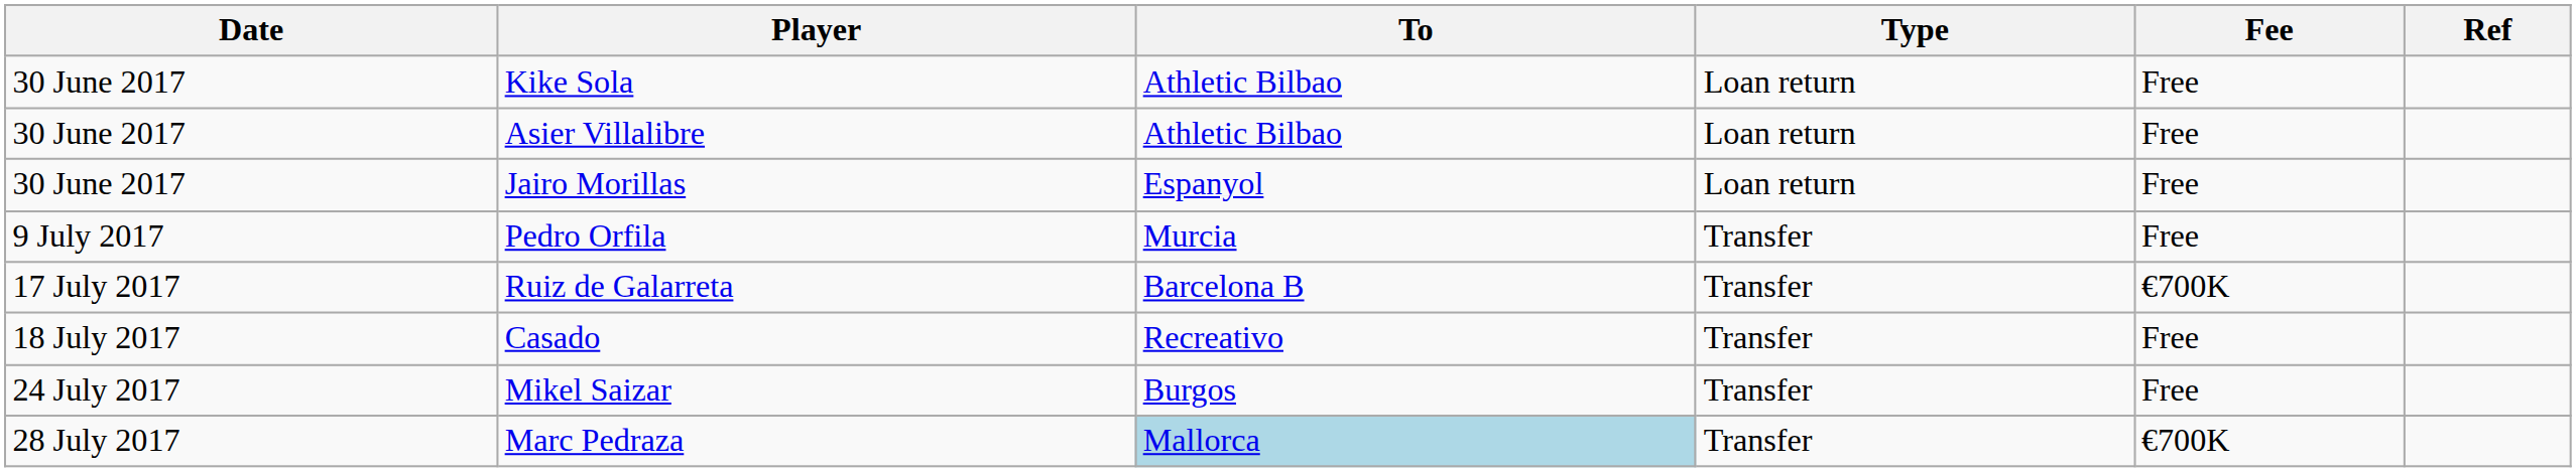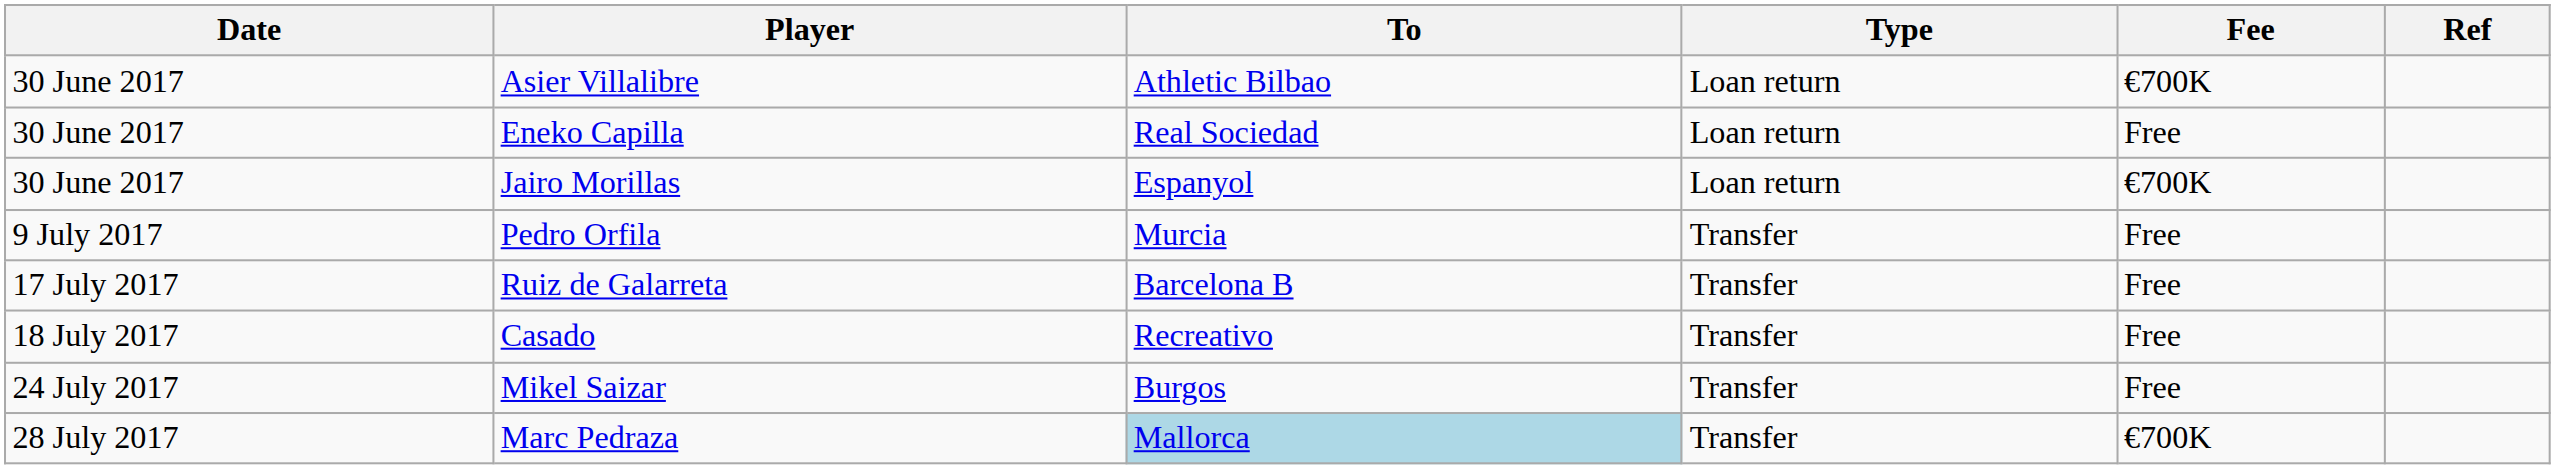- row: 30 June 2017 | Kike Sola | Athletic Bilbao | Loan return | Free
Asier Villalibre | Fee: Free -> €700K
+ row: 30 June 2017 | Eneko Capilla | Real Sociedad | Loan return | Free
Jairo Morillas | Fee: Free -> €700K
Ruiz de Galarreta | Fee: €700K -> Free
